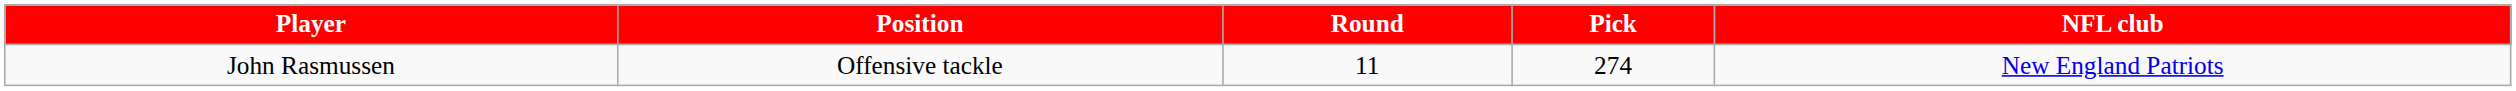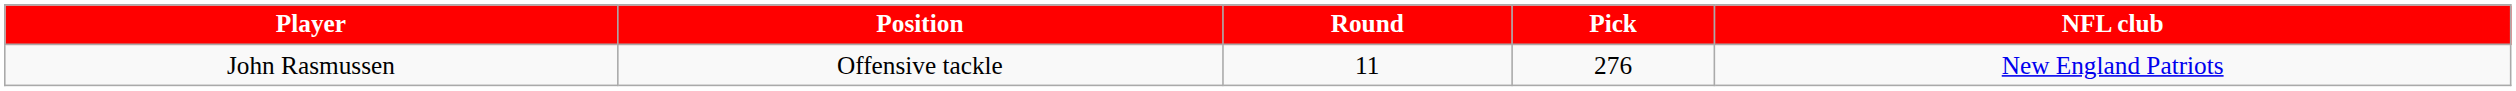John Rasmussen | Pick: 274 -> 276
